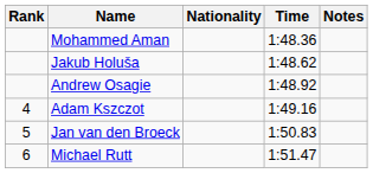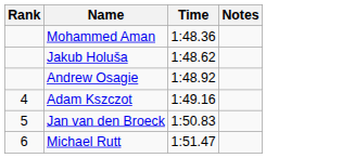- column: Nationality
